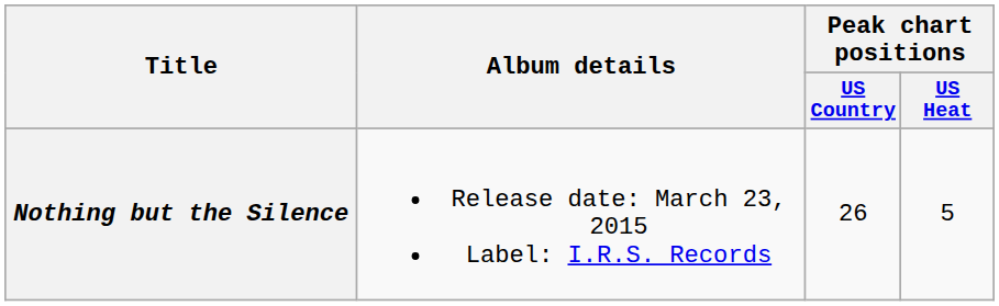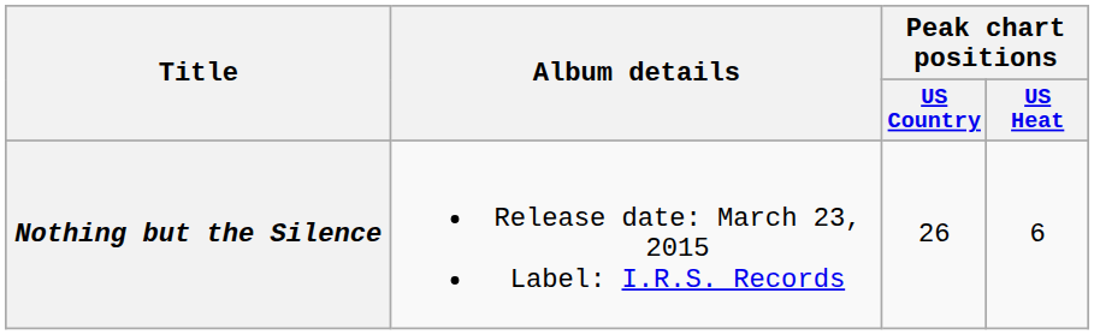Nothing but the Silence | Peak chart positions / US Heat: 5 -> 6
